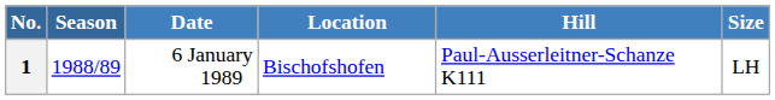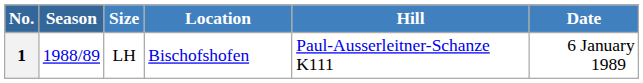columns swapped: Date <-> Size
